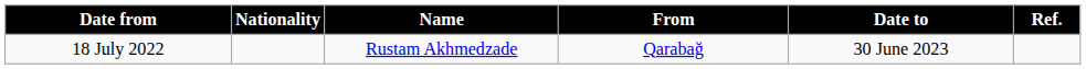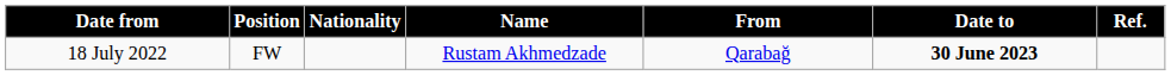+ column: Position | FW
18 July 2022 | Date to: normal -> bold
